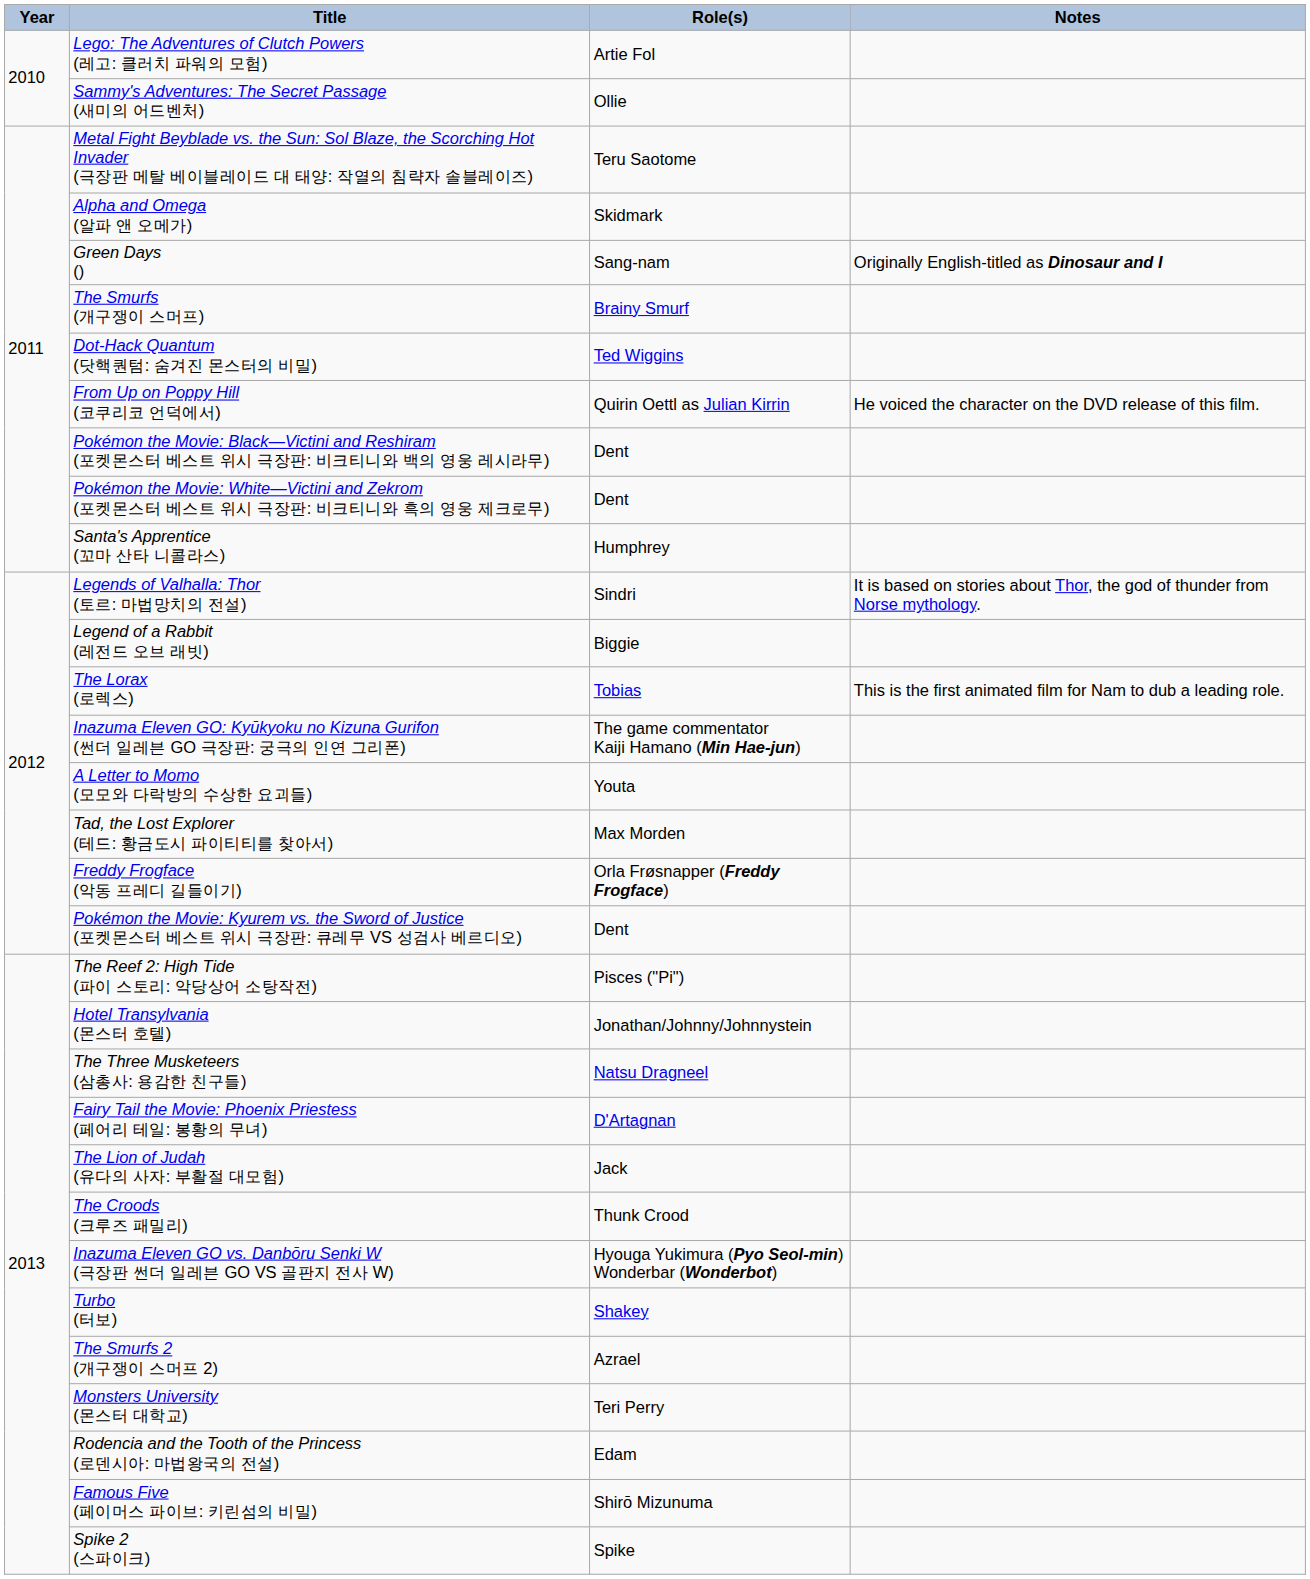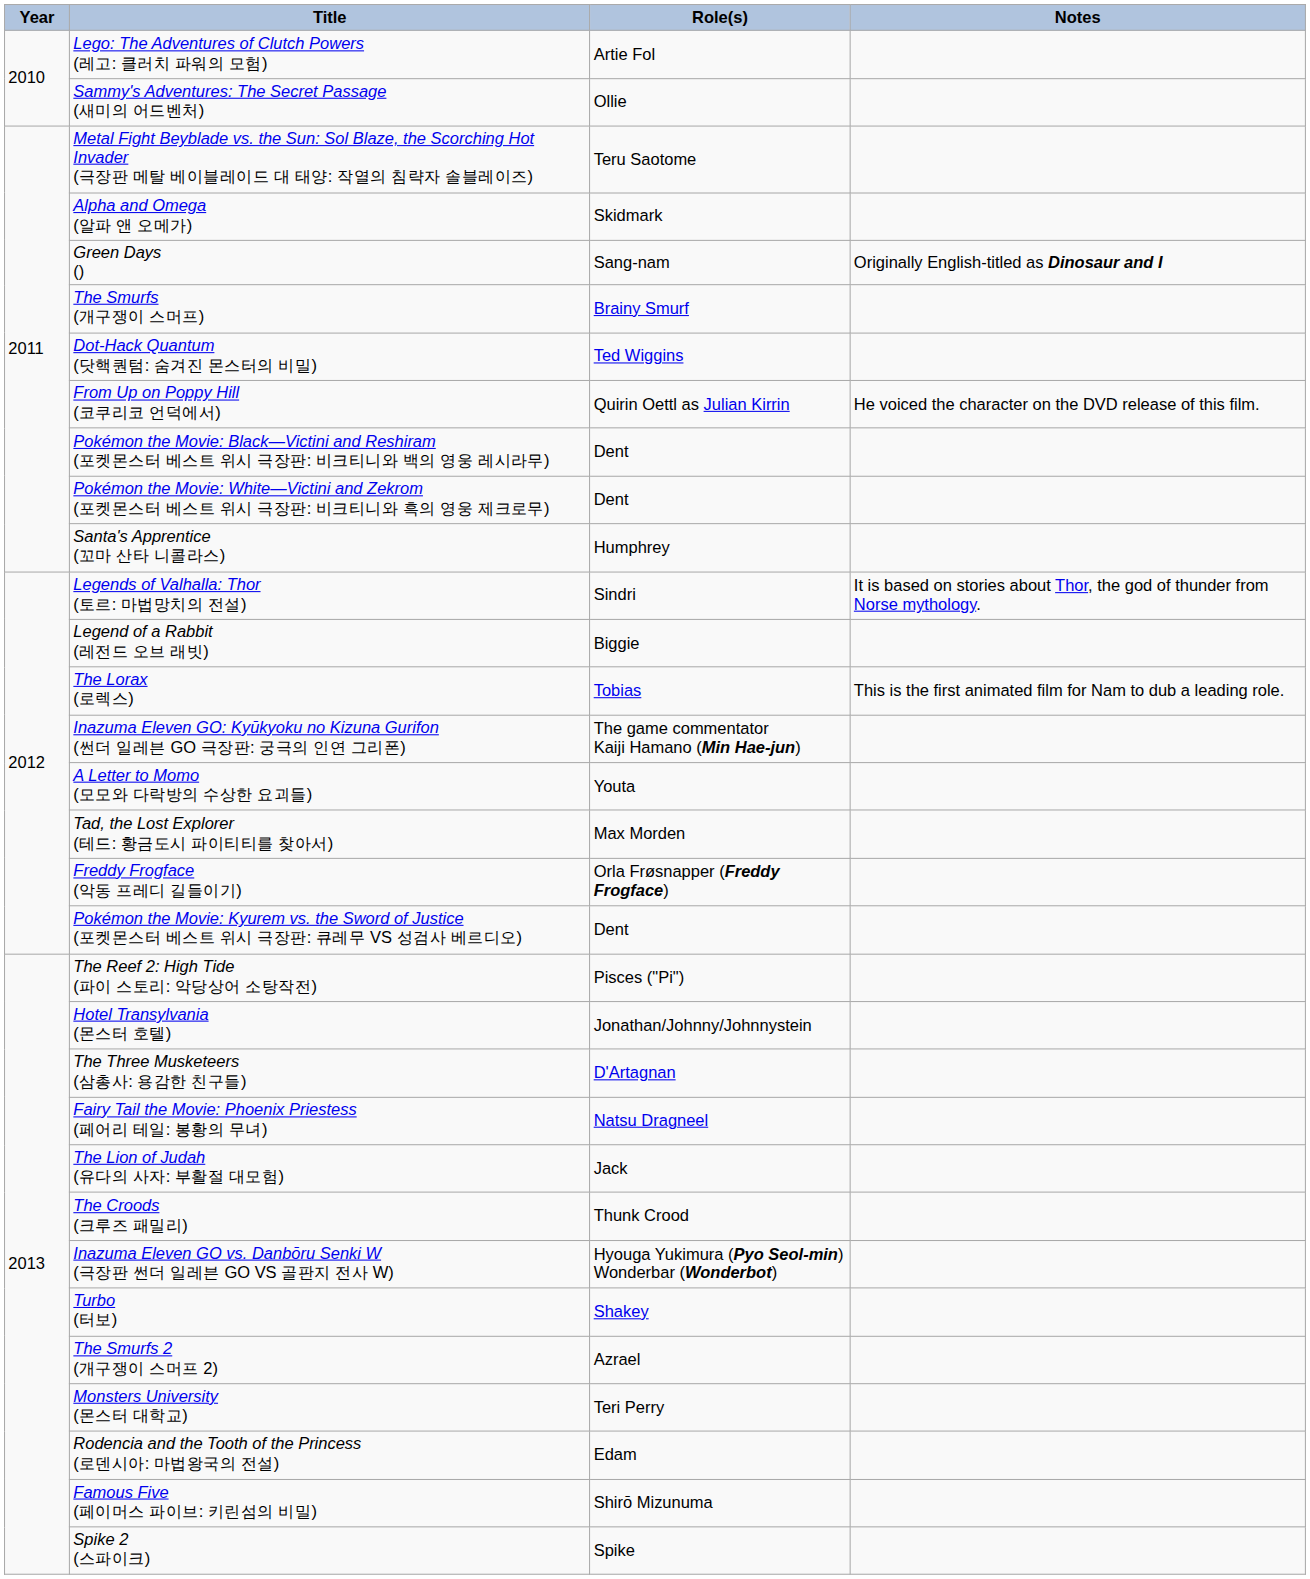The Three Musketeers (삼총사: 용감한 친구들) | Role(s): Natsu Dragneel -> D'Artagnan
Fairy Tail the Movie: Phoenix Priestess (페어리 테일: 봉황의 무녀) | Role(s): D'Artagnan -> Natsu Dragneel
